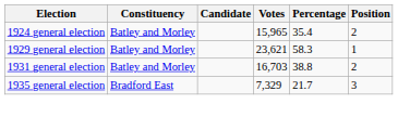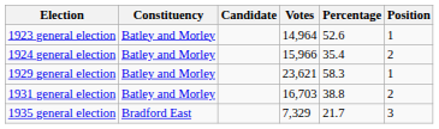+ row: 1923 general election | Batley and Morley | 14,964 | 52.6 | 1
1924 general election | Votes: 15,965 -> 15,966
